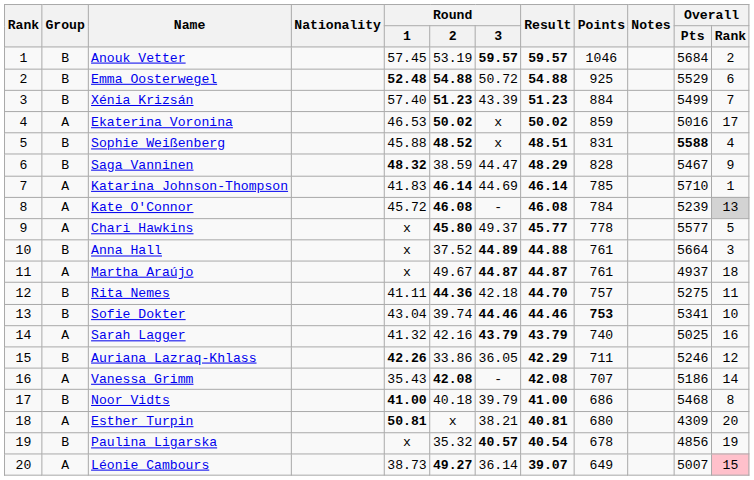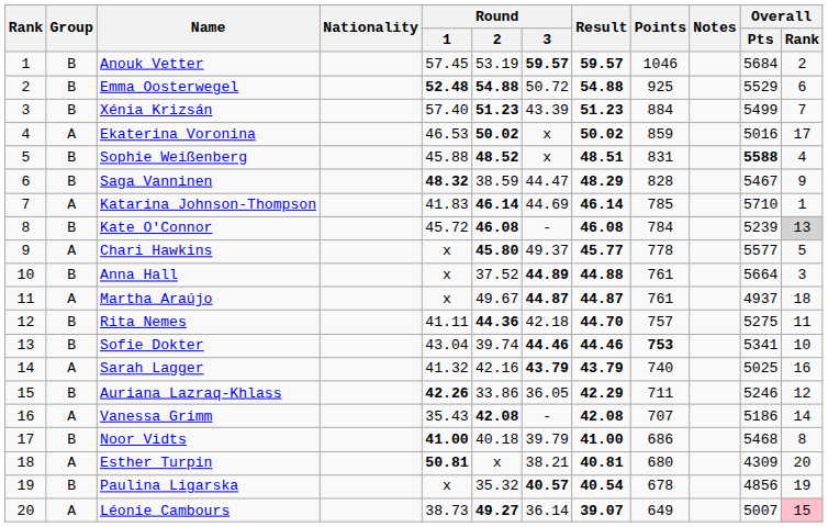Kate O'Connor | Group: A -> B
